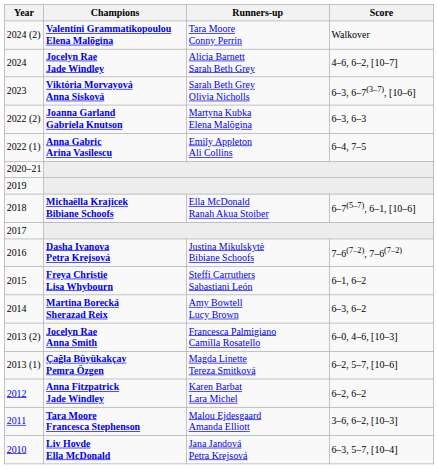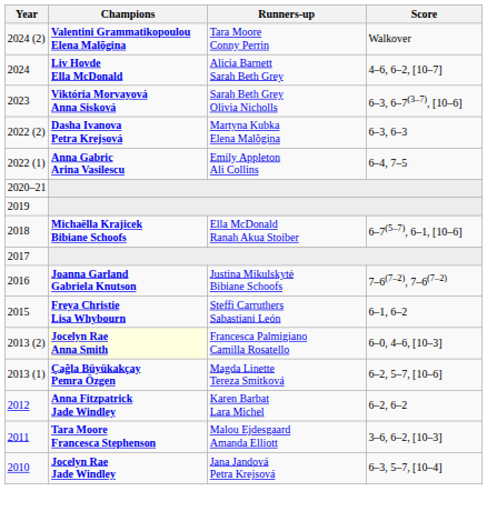2024 | Champions: Jocelyn Rae Jade Windley -> Liv Hovde Ella McDonald
2022 (2) | Champions: Joanna Garland Gabriela Knutson -> Dasha Ivanova Petra Krejsová
2016 | Champions: Dasha Ivanova Petra Krejsová -> Joanna Garland Gabriela Knutson
- row: 2014 | Martina Borecká Sherazad Reix | Amy Bowtell Lucy Brown | 6–3, 6–2
2013 (2) | Champions: no background -> lightyellow background
2010 | Champions: Liv Hovde Ella McDonald -> Jocelyn Rae Jade Windley
